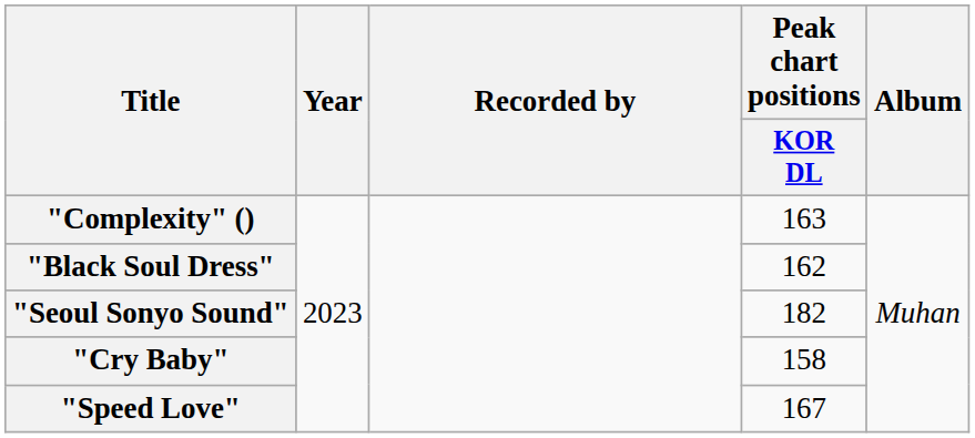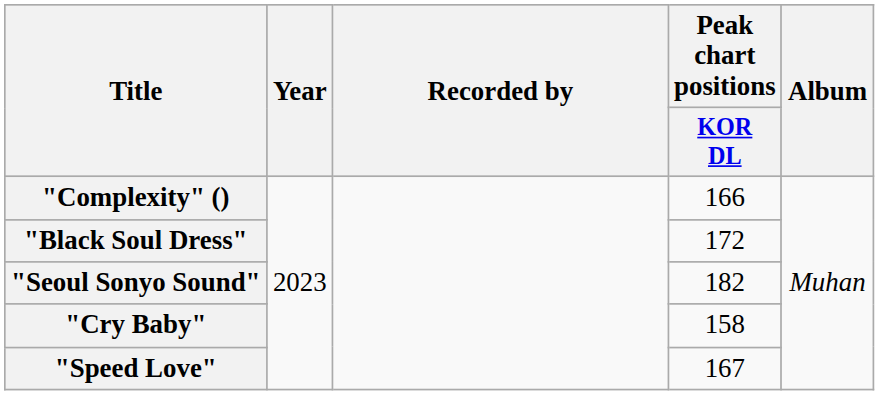"Complexity" () | Peak chart positions / KOR DL: 163 -> 166
"Black Soul Dress" | Peak chart positions / KOR DL: 162 -> 172
